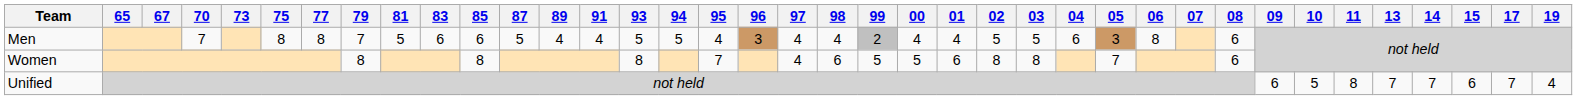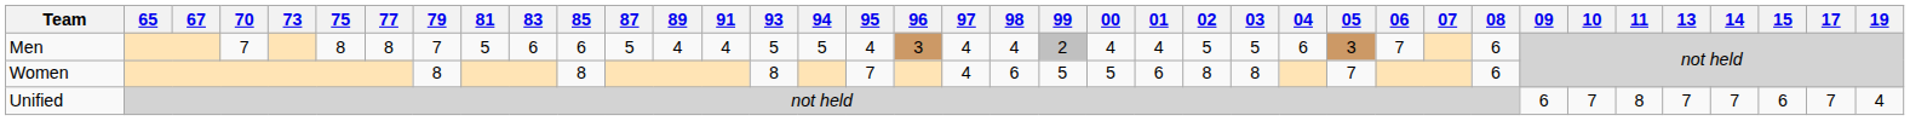Men | 06: 8 -> 7
Unified | 10: 5 -> 7
